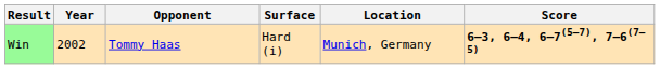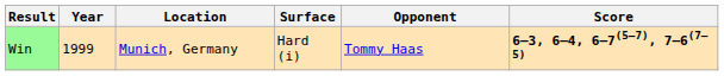columns swapped: Location <-> Opponent
Win | Year: 2002 -> 1999
